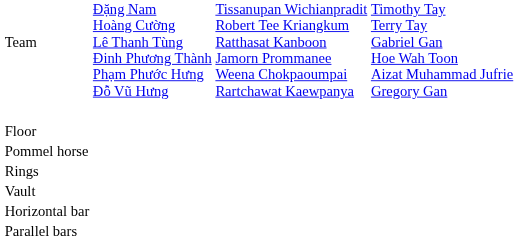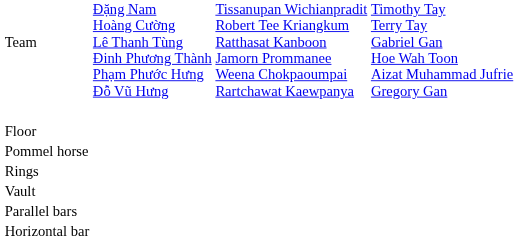rows swapped: Parallel bars <-> Horizontal bar
